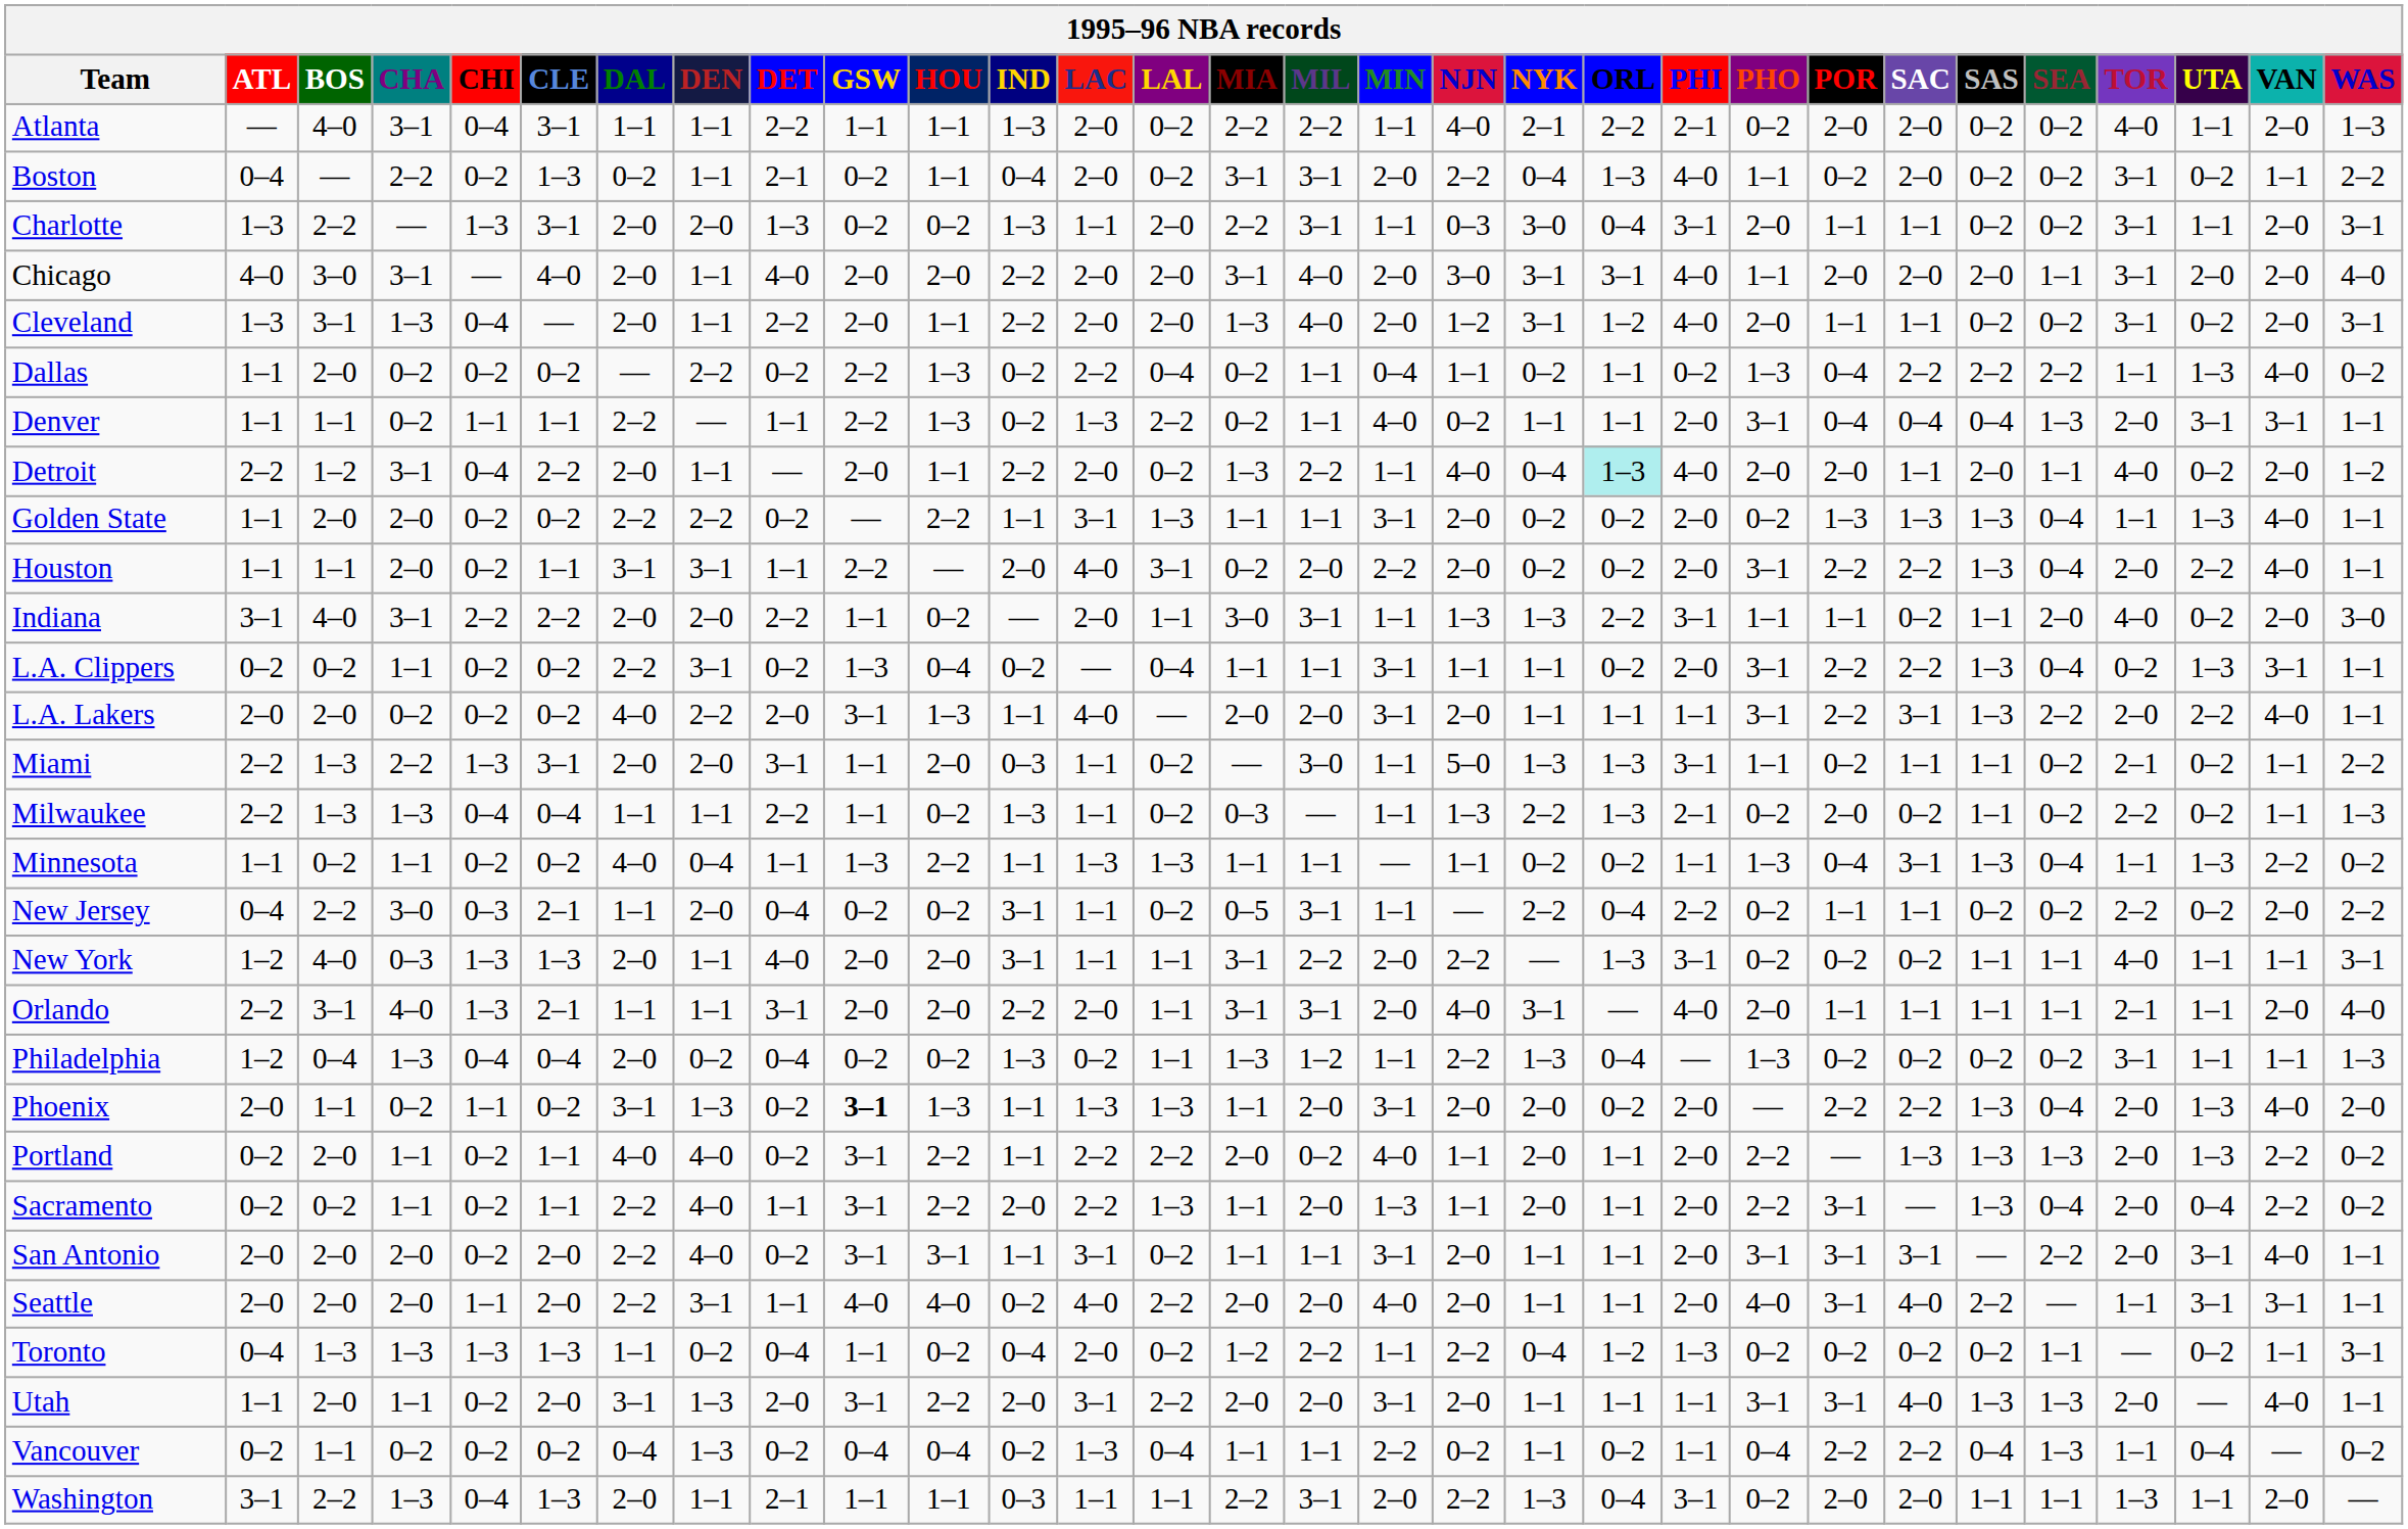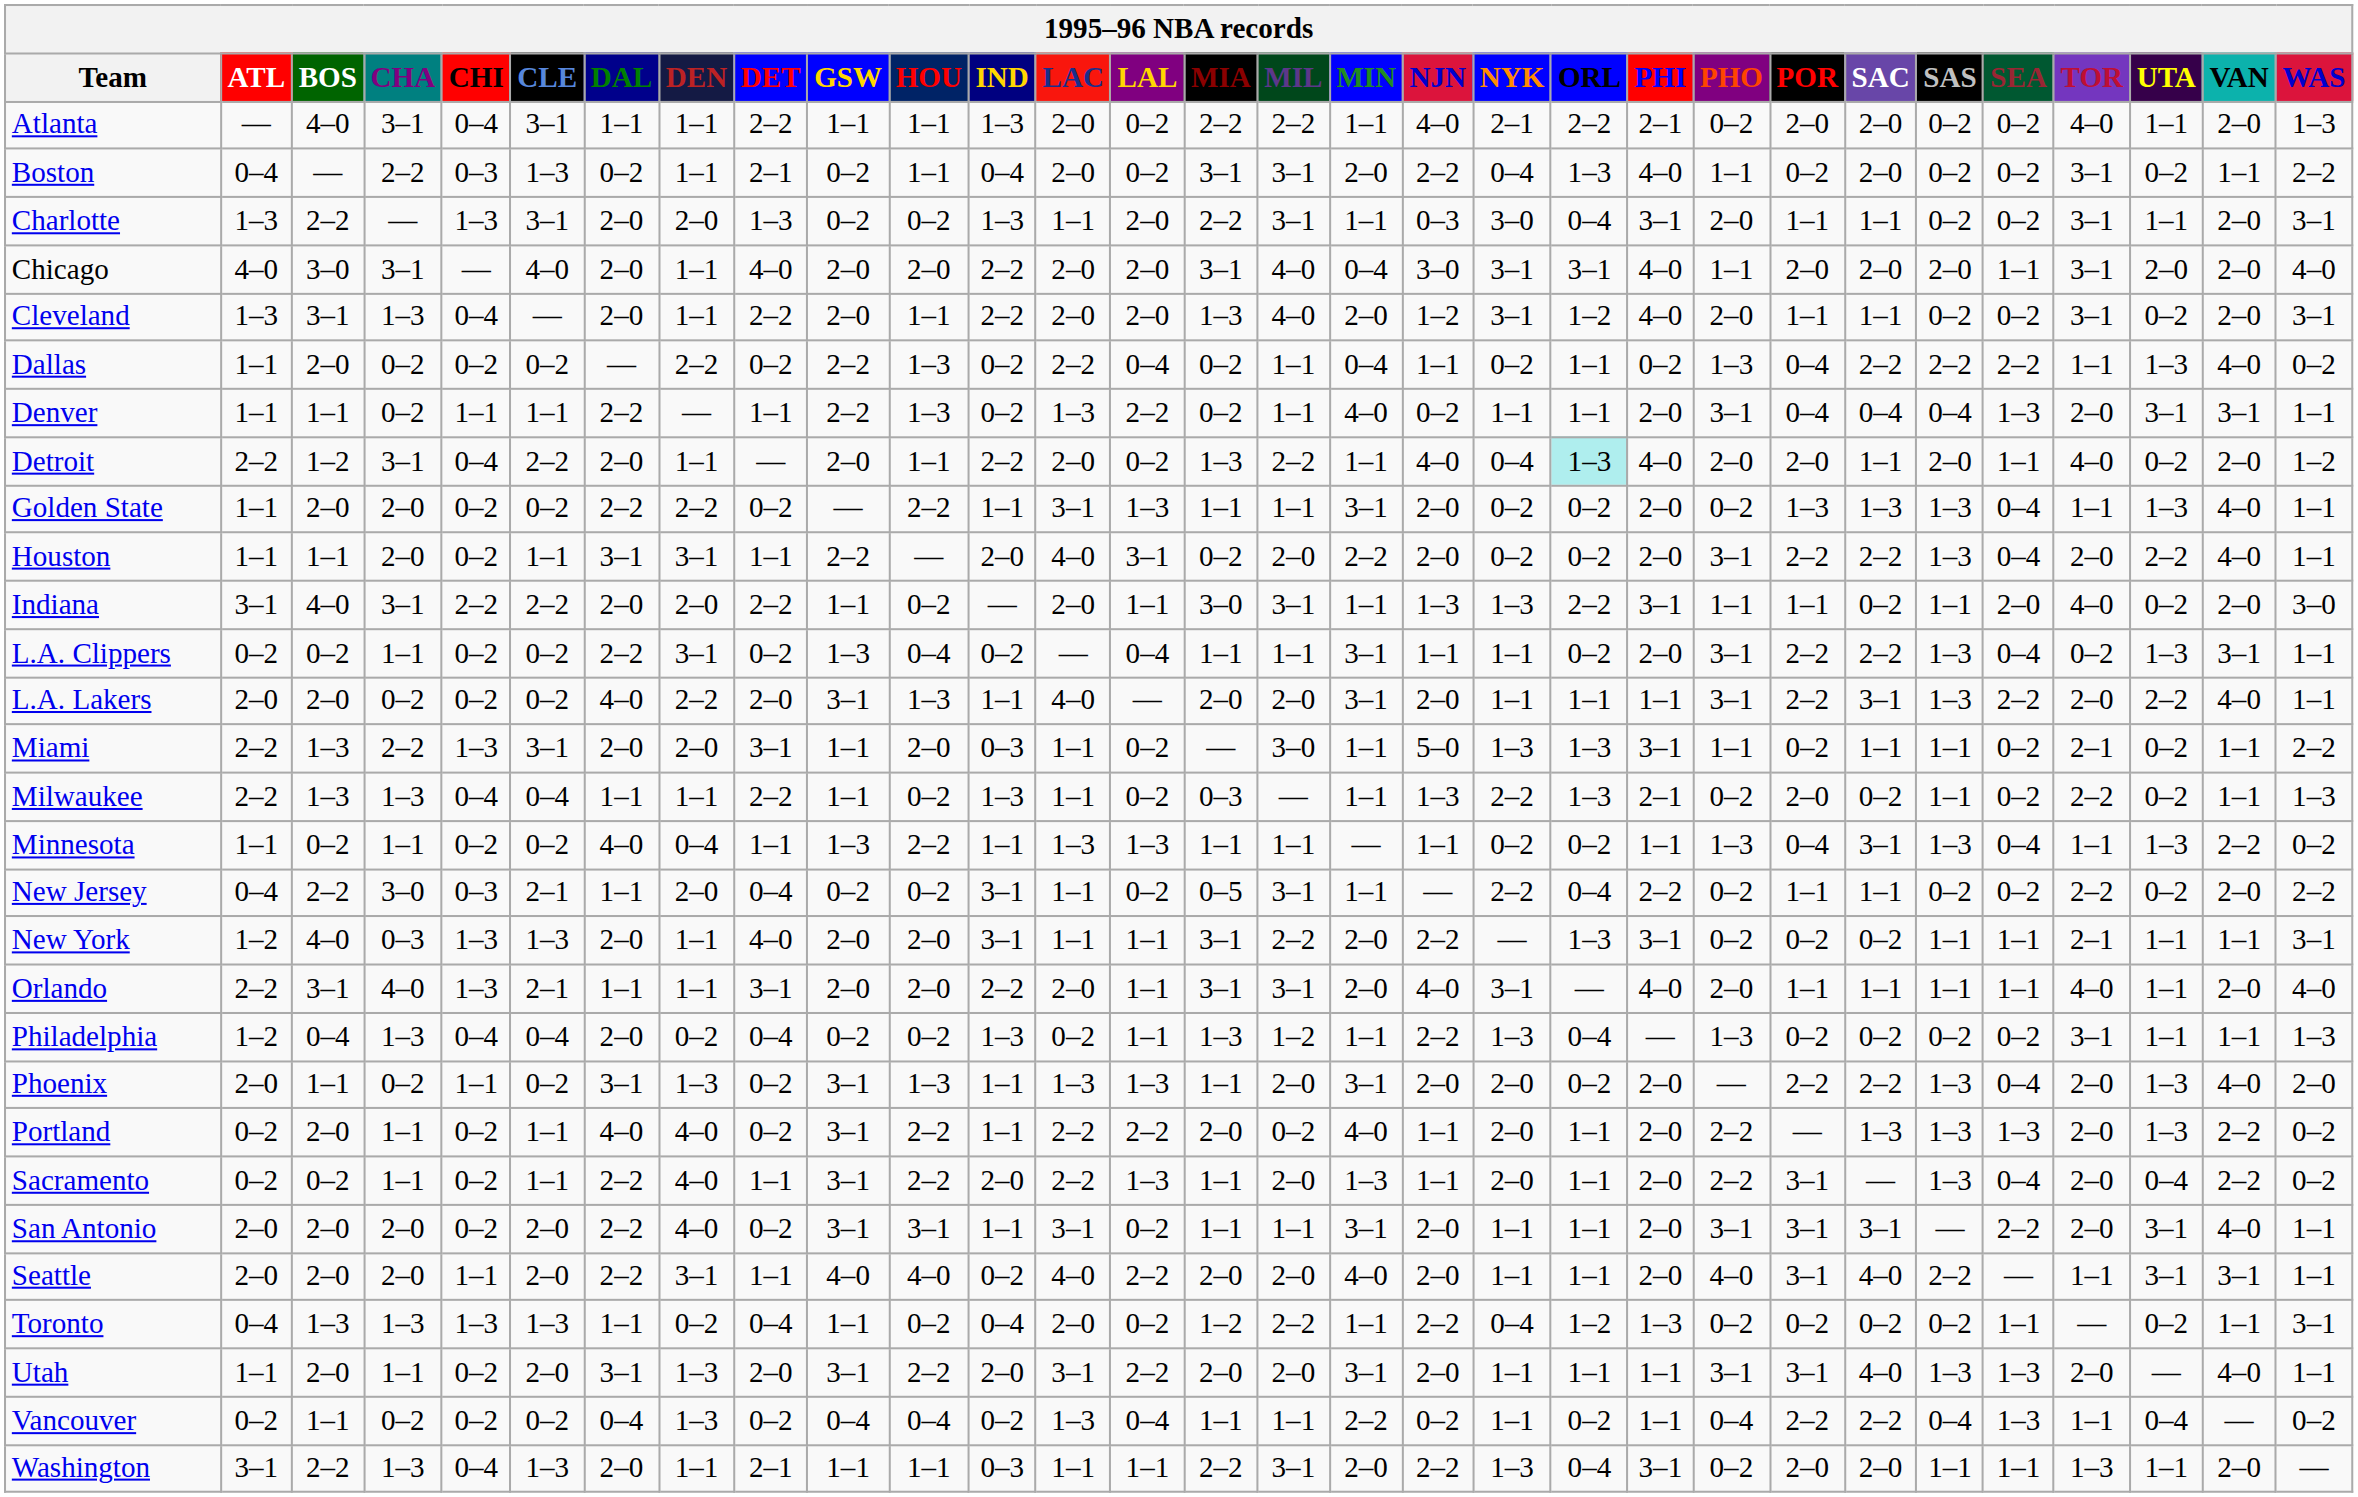Boston | CHI: 0–2 -> 0–3
Chicago | MIN: 2–0 -> 0–4
New York | TOR: 4–0 -> 2–1
Orlando | TOR: 2–1 -> 4–0
Phoenix | GSW: bold -> normal
